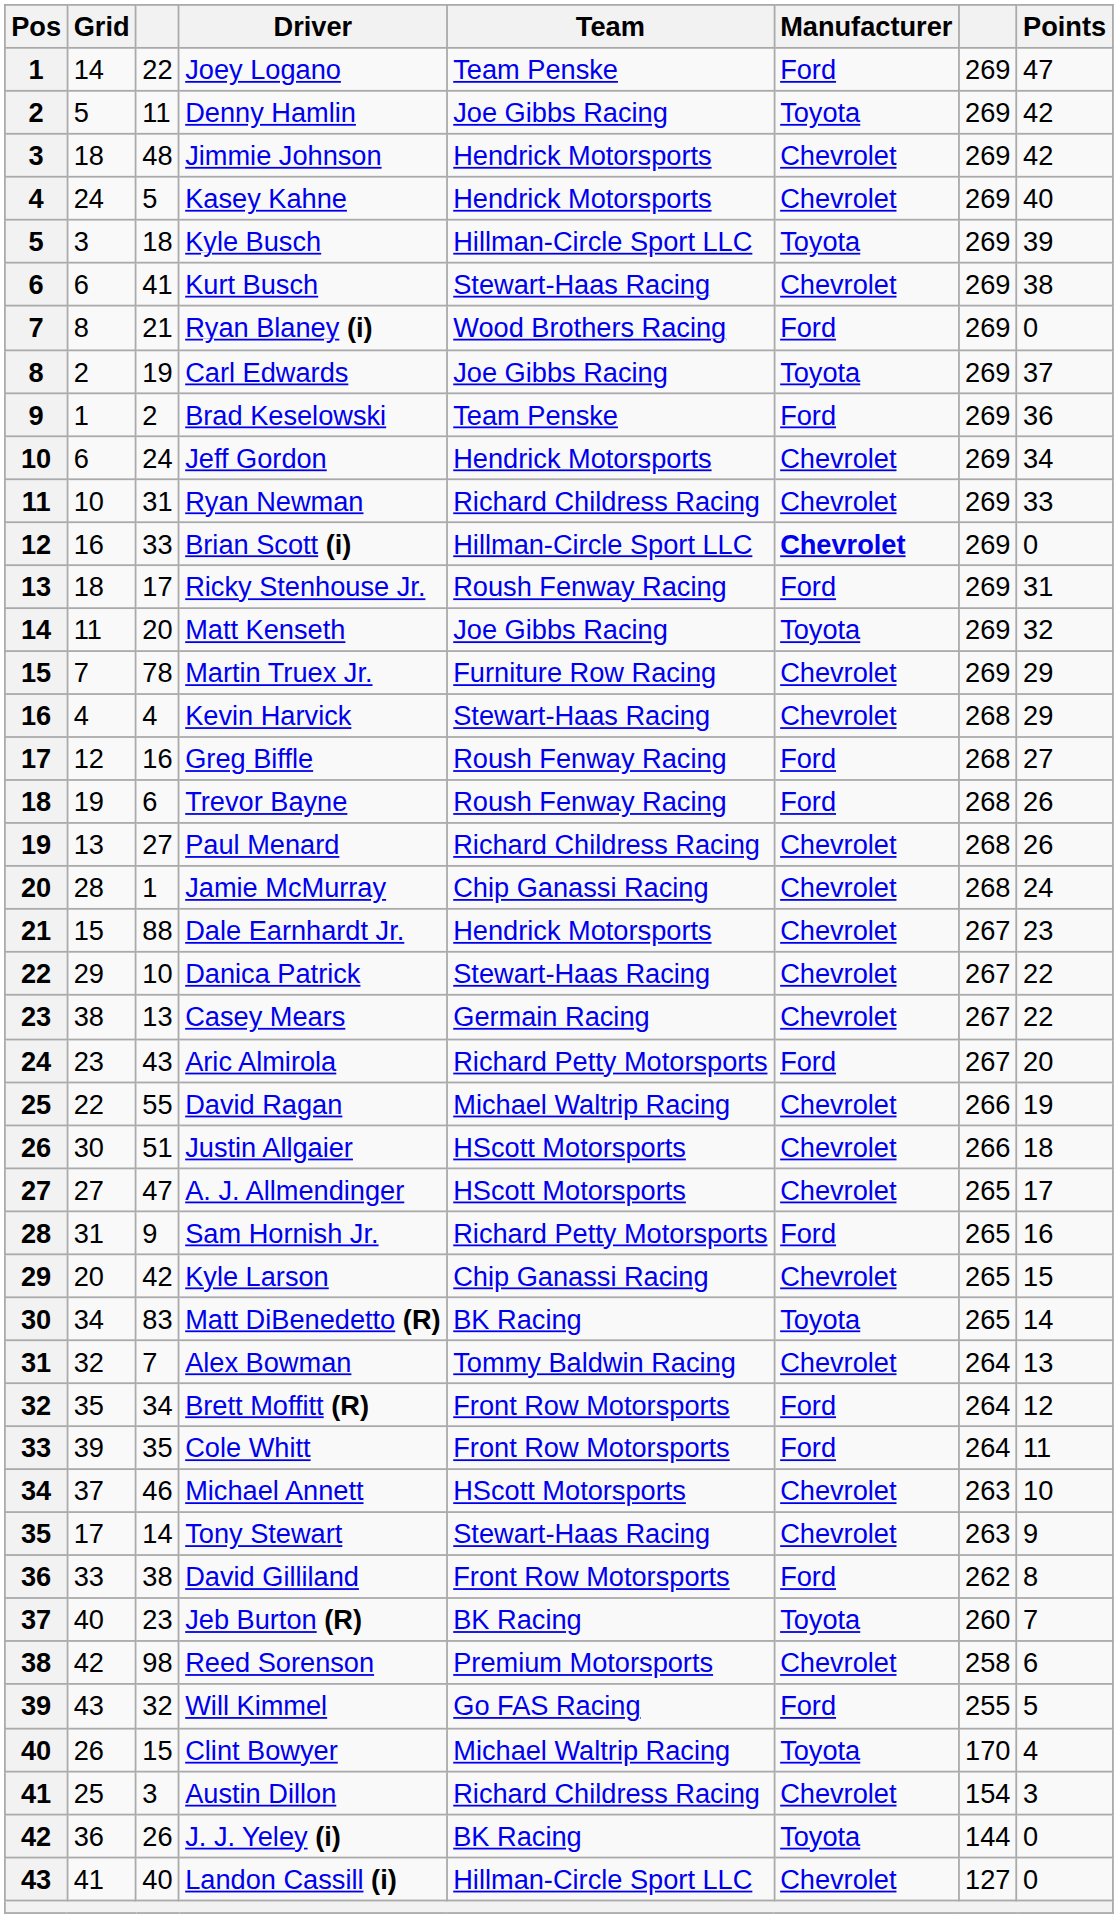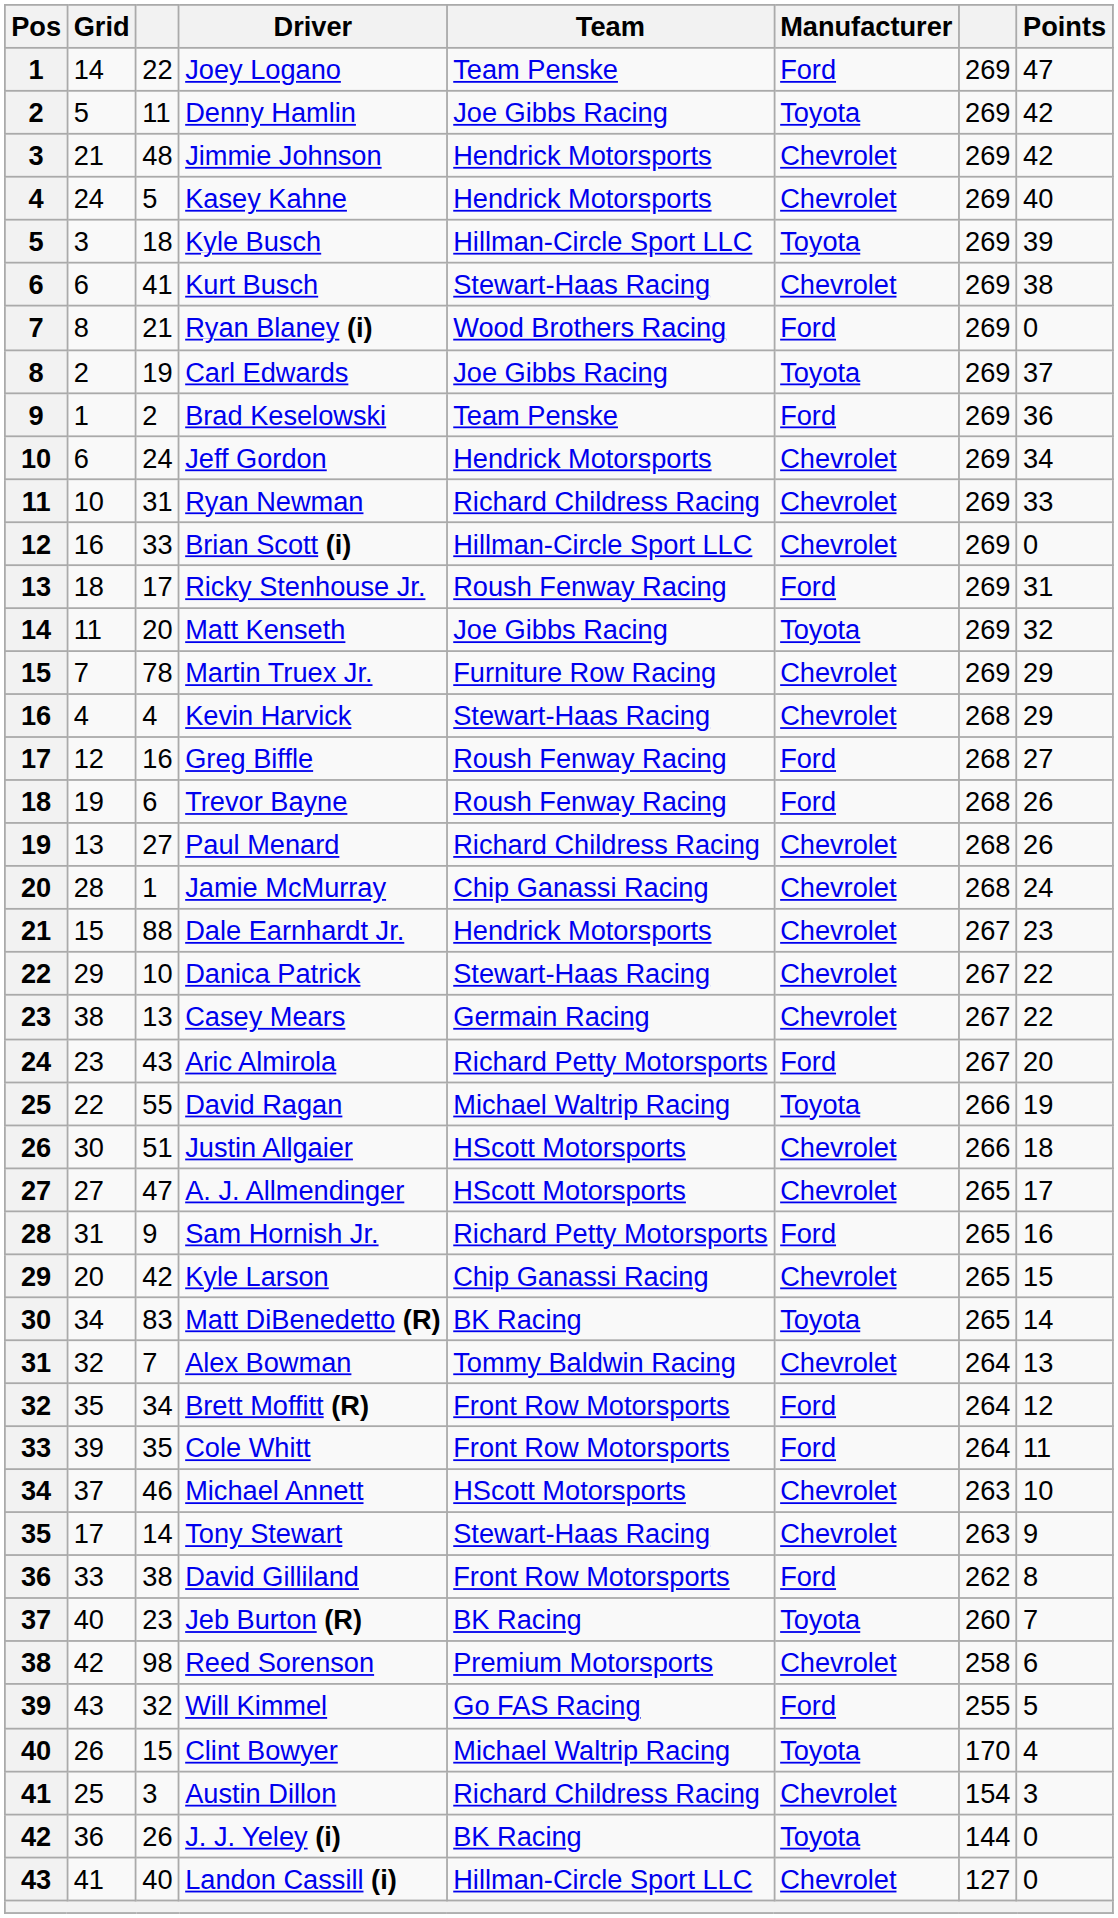Jimmie Johnson | Grid: 18 -> 21
Brian Scott (i) | Manufacturer: bold -> normal
David Ragan | Manufacturer: Chevrolet -> Toyota
